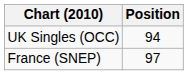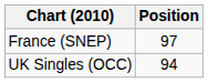rows swapped: France (SNEP) <-> UK Singles (OCC)
